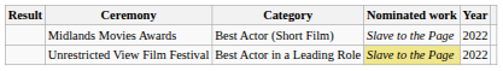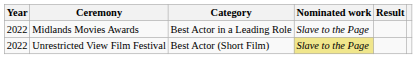columns swapped: Year <-> Result
Midlands Movies Awards | Category: Best Actor (Short Film) -> Best Actor in a Leading Role
Unrestricted View Film Festival | Category: Best Actor in a Leading Role -> Best Actor (Short Film)
